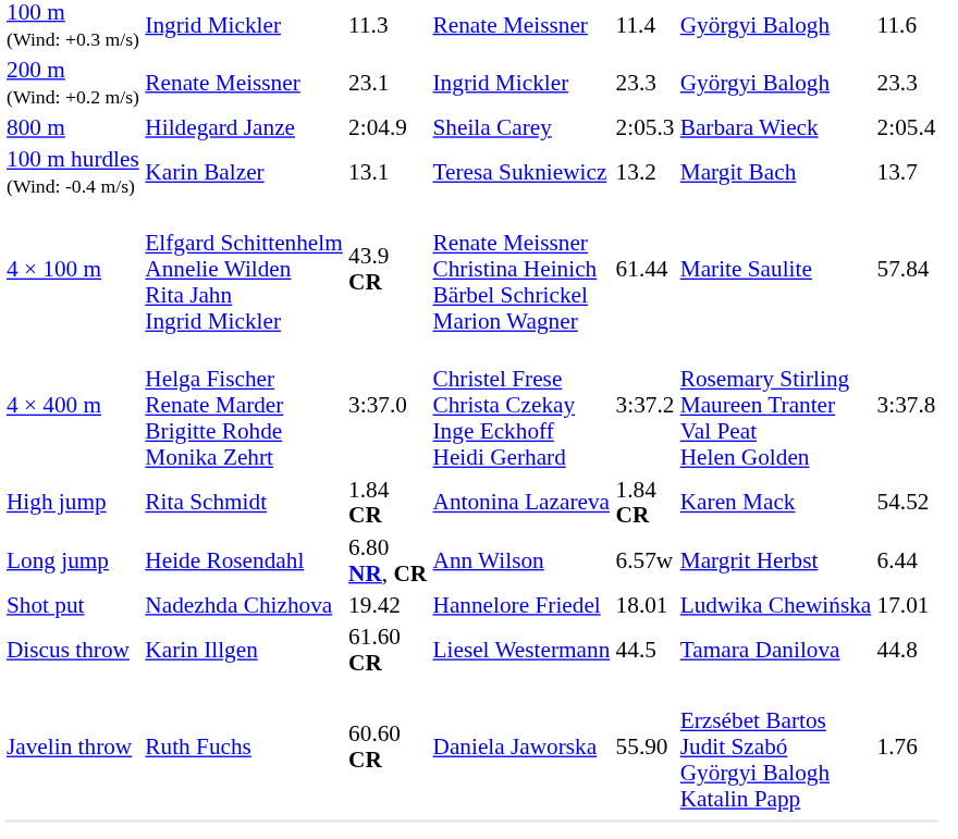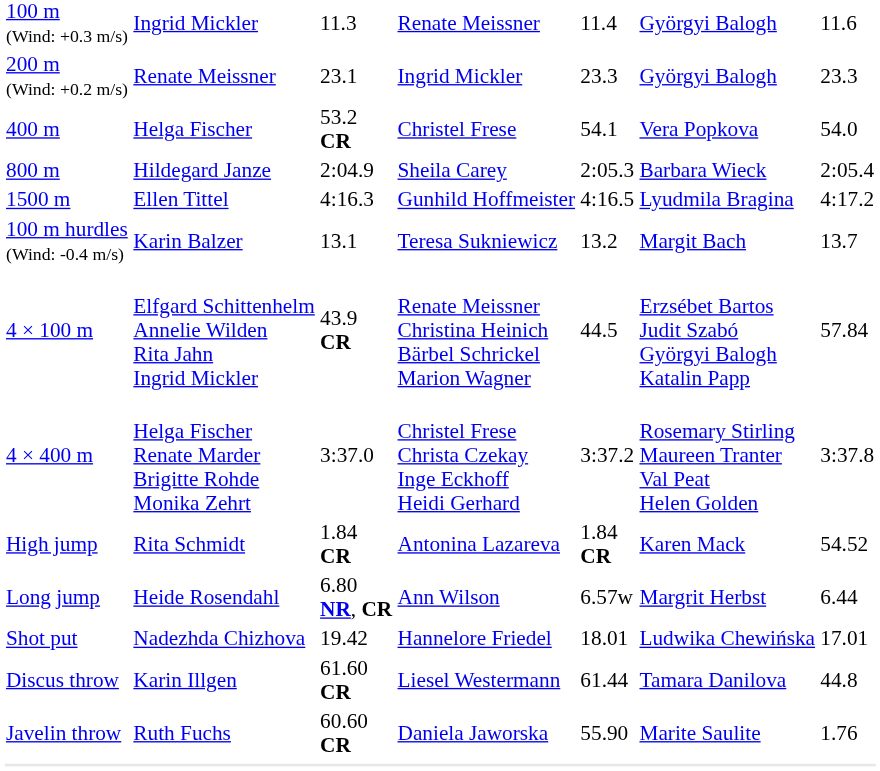+ row: 400 m | Helga Fischer | 53.2 CR | Christel Frese | 54.1 | Vera Popkova | 54.0
+ row: 1500 m | Ellen Tittel | 4:16.3 | Gunhild Hoffmeister | 4:16.5 | Lyudmila Bragina | 4:17.2
4 × 100 m | column 5: 61.44 -> 44.5
4 × 100 m | column 6: Marite Saulite -> Erzsébet Bartos Judit Szabó Györgyi Balogh Katalin Papp
Discus throw | column 5: 44.5 -> 61.44
Javelin throw | column 6: Erzsébet Bartos Judit Szabó Györgyi Balogh Katalin Papp -> Marite Saulite
